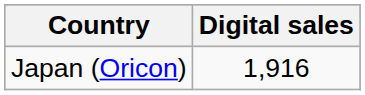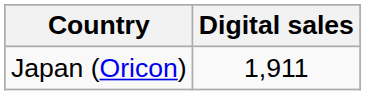Japan (Oricon) | Digital sales: 1,916 -> 1,911
